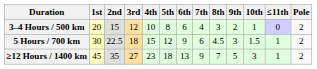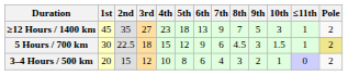rows swapped: 3–4 Hours / 500 km <-> ≥12 Hours / 1400 km
5 Hours / 700 km | Pole: no background -> khaki background
